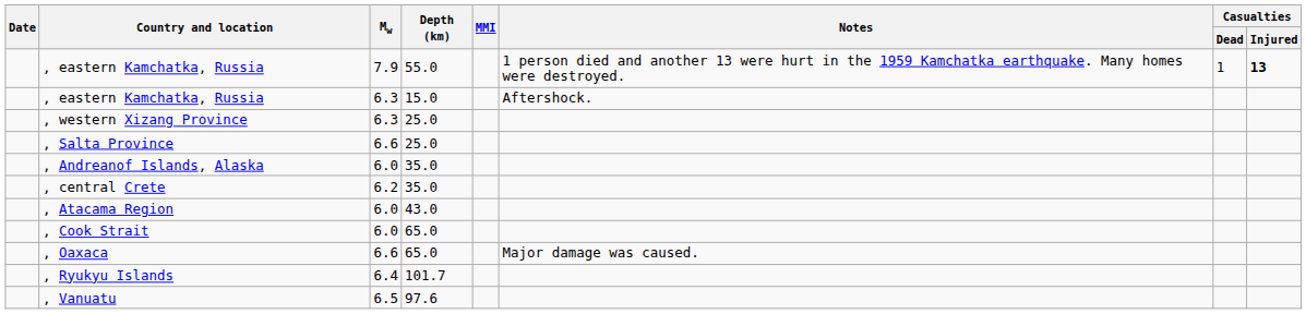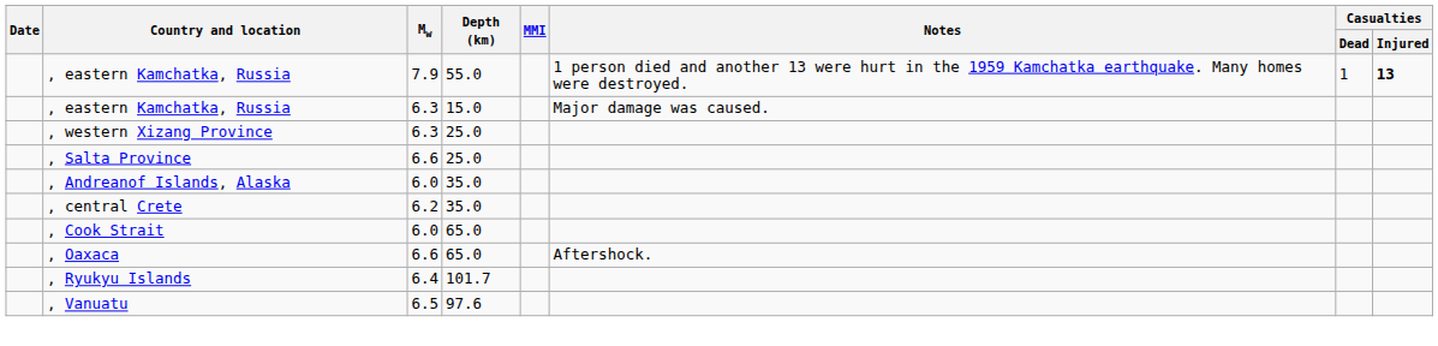, eastern Kamchatka, Russia / 15.0 | Notes: Aftershock. -> Major damage was caused.
- row: , Atacama Region | 6.0 | 43.0
, Oaxaca | Notes: Major damage was caused. -> Aftershock.
